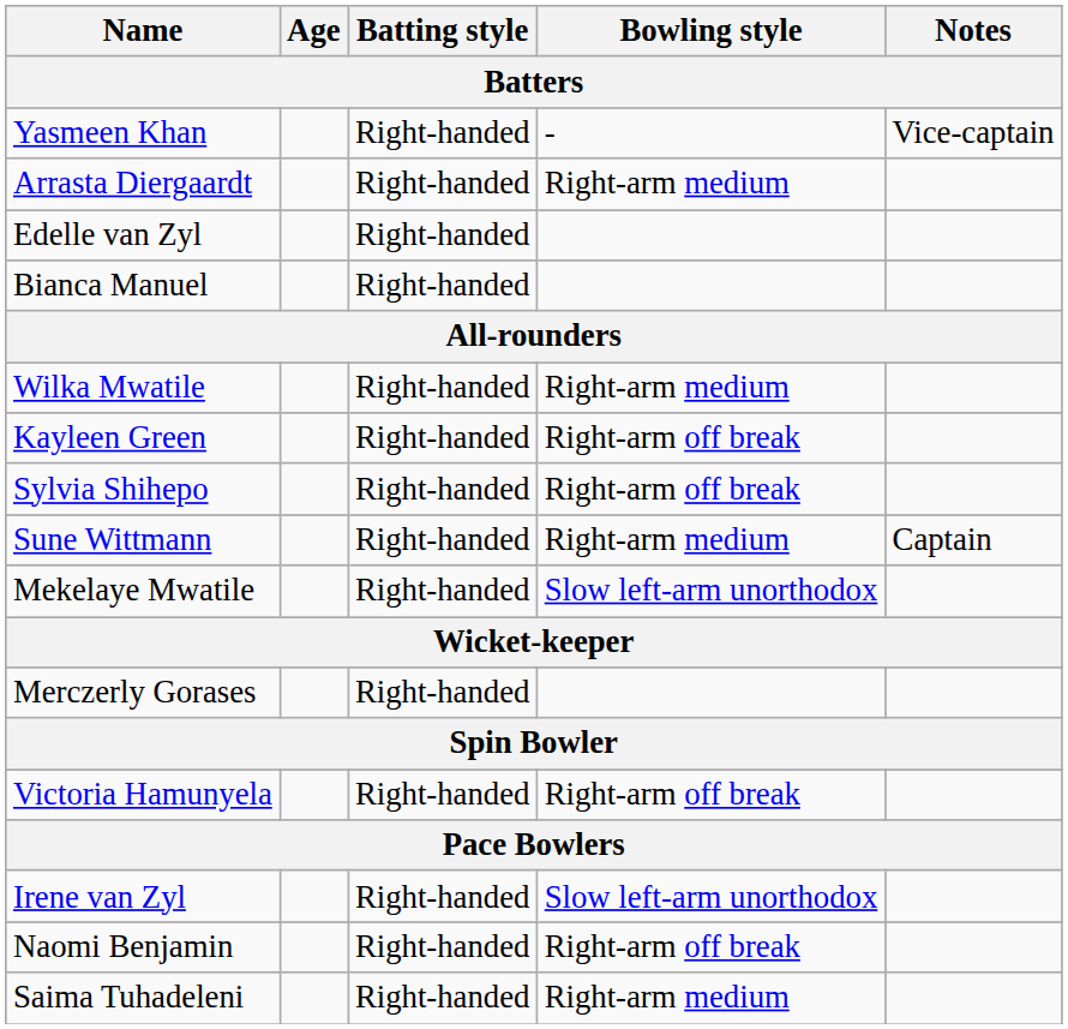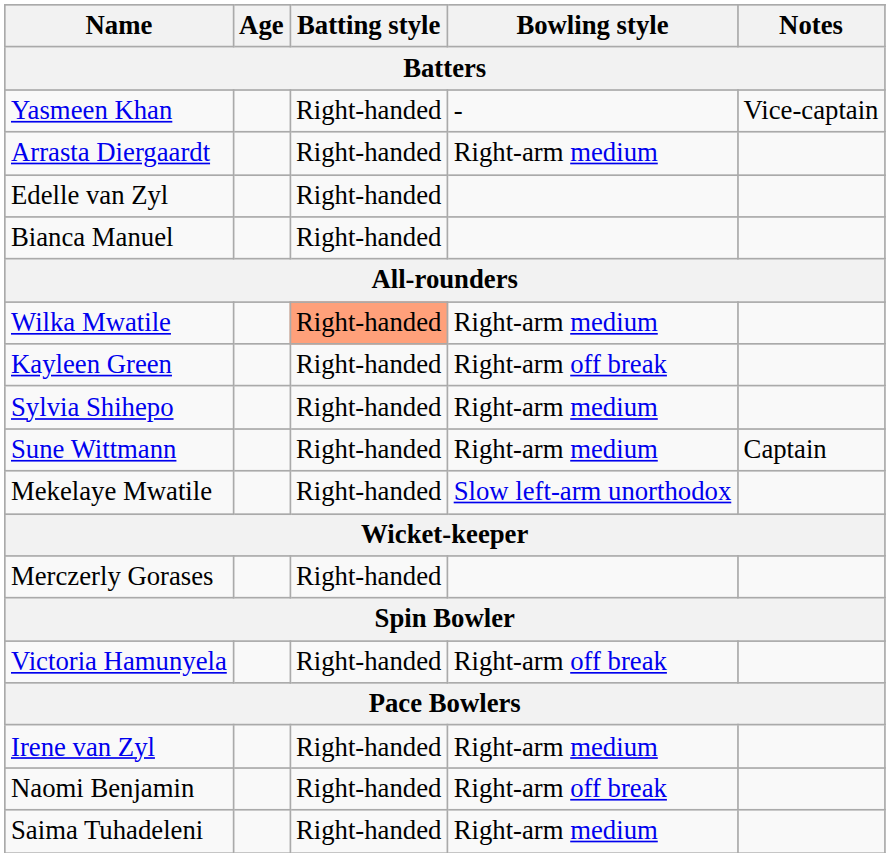Wilka Mwatile | Batting style: no background -> lightsalmon background
Sylvia Shihepo | Bowling style: Right-arm off break -> Right-arm medium
Irene van Zyl | Bowling style: Slow left-arm unorthodox -> Right-arm medium
